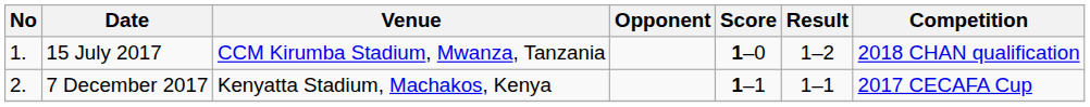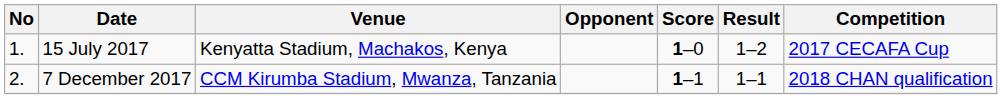15 July 2017 | Venue: CCM Kirumba Stadium, Mwanza, Tanzania -> Kenyatta Stadium, Machakos, Kenya
15 July 2017 | Competition: 2018 CHAN qualification -> 2017 CECAFA Cup
7 December 2017 | Venue: Kenyatta Stadium, Machakos, Kenya -> CCM Kirumba Stadium, Mwanza, Tanzania
7 December 2017 | Competition: 2017 CECAFA Cup -> 2018 CHAN qualification
